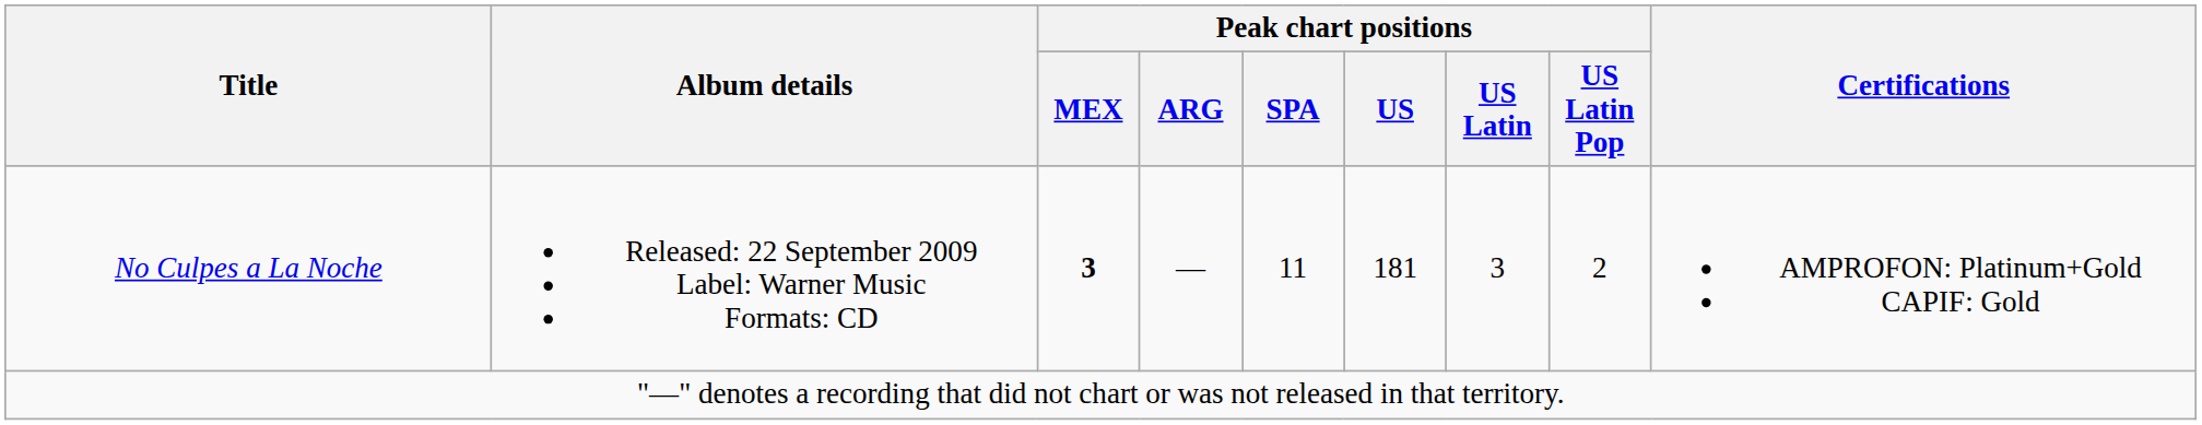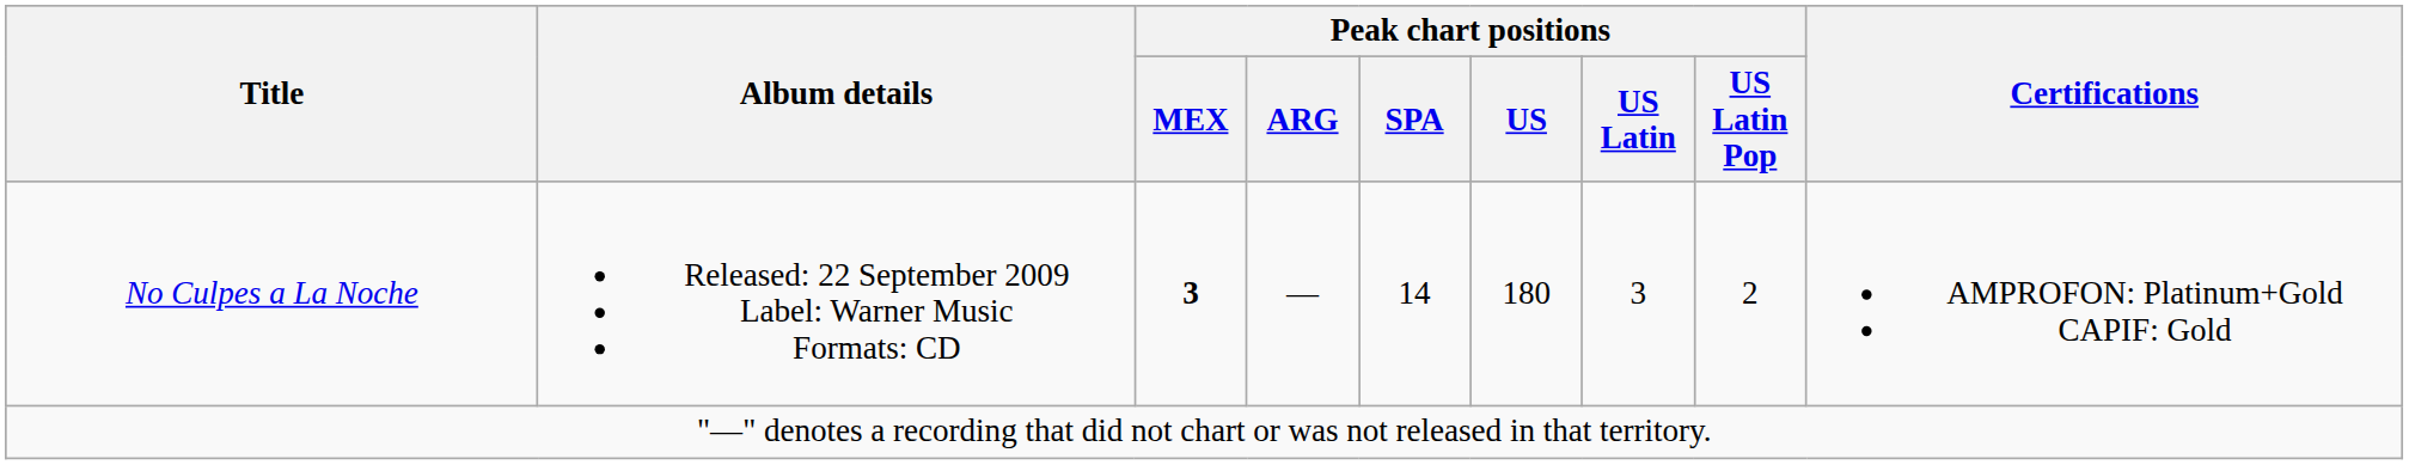No Culpes a La Noche | Peak chart positions / SPA: 11 -> 14
No Culpes a La Noche | Peak chart positions / US: 181 -> 180
